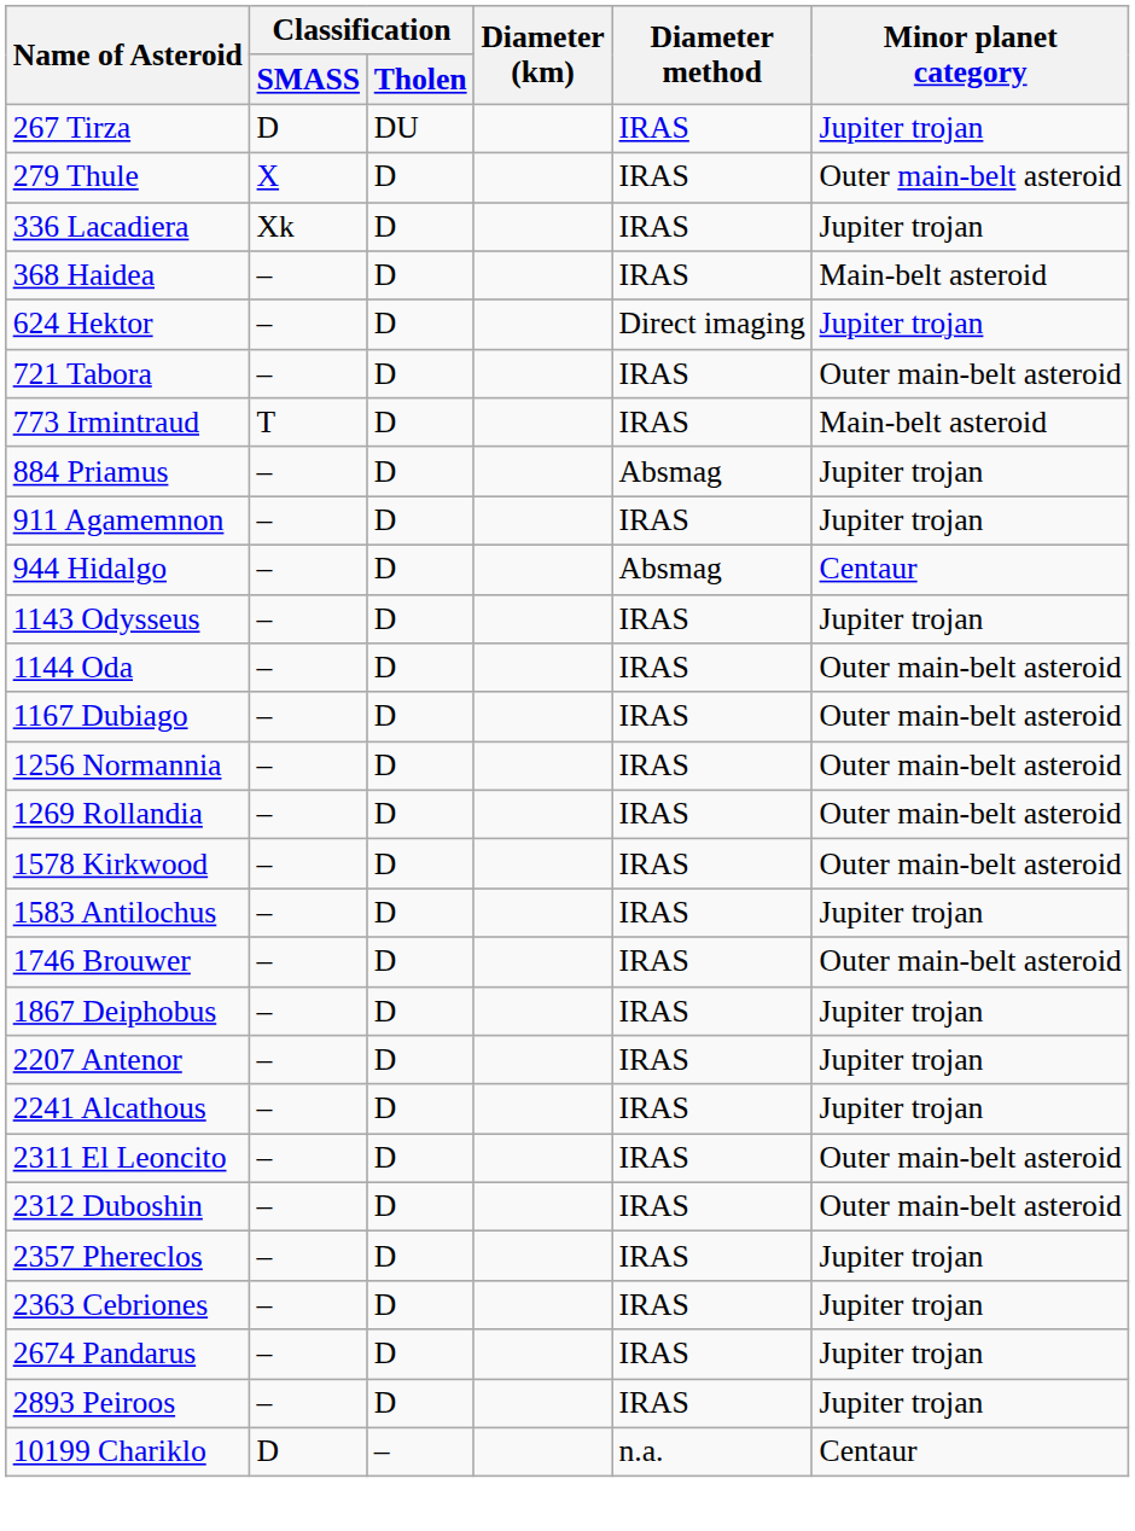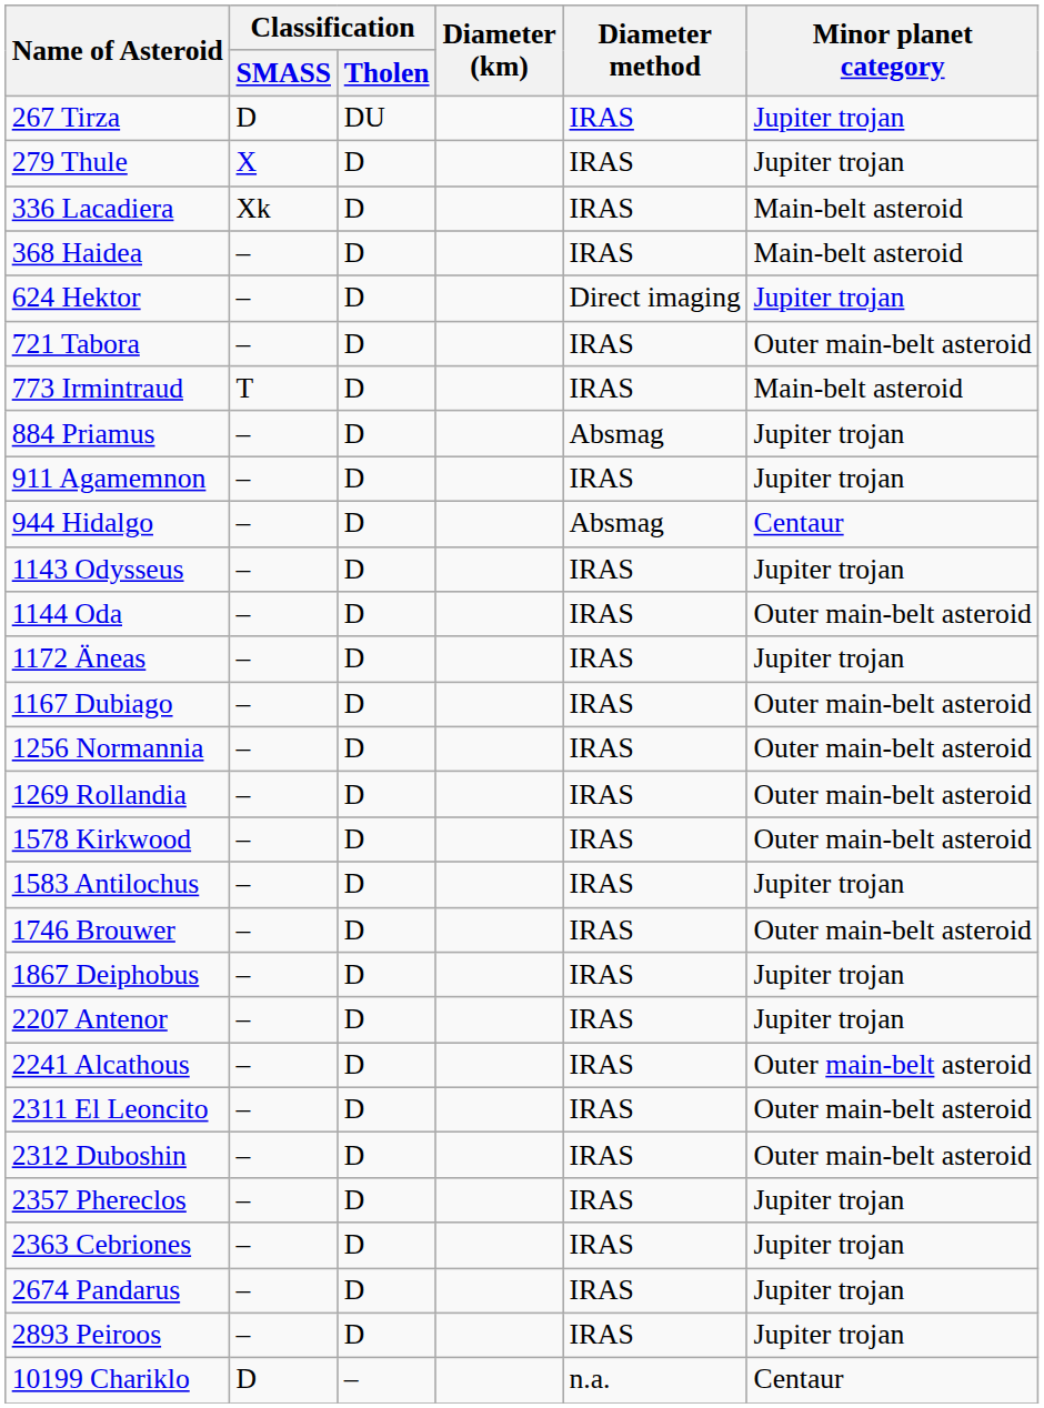279 Thule | Minor planet category: Outer main-belt asteroid -> Jupiter trojan
336 Lacadiera | Minor planet category: Jupiter trojan -> Main-belt asteroid
+ row: 1172 Äneas | – | D | IRAS | Jupiter trojan
2241 Alcathous | Minor planet category: Jupiter trojan -> Outer main-belt asteroid
